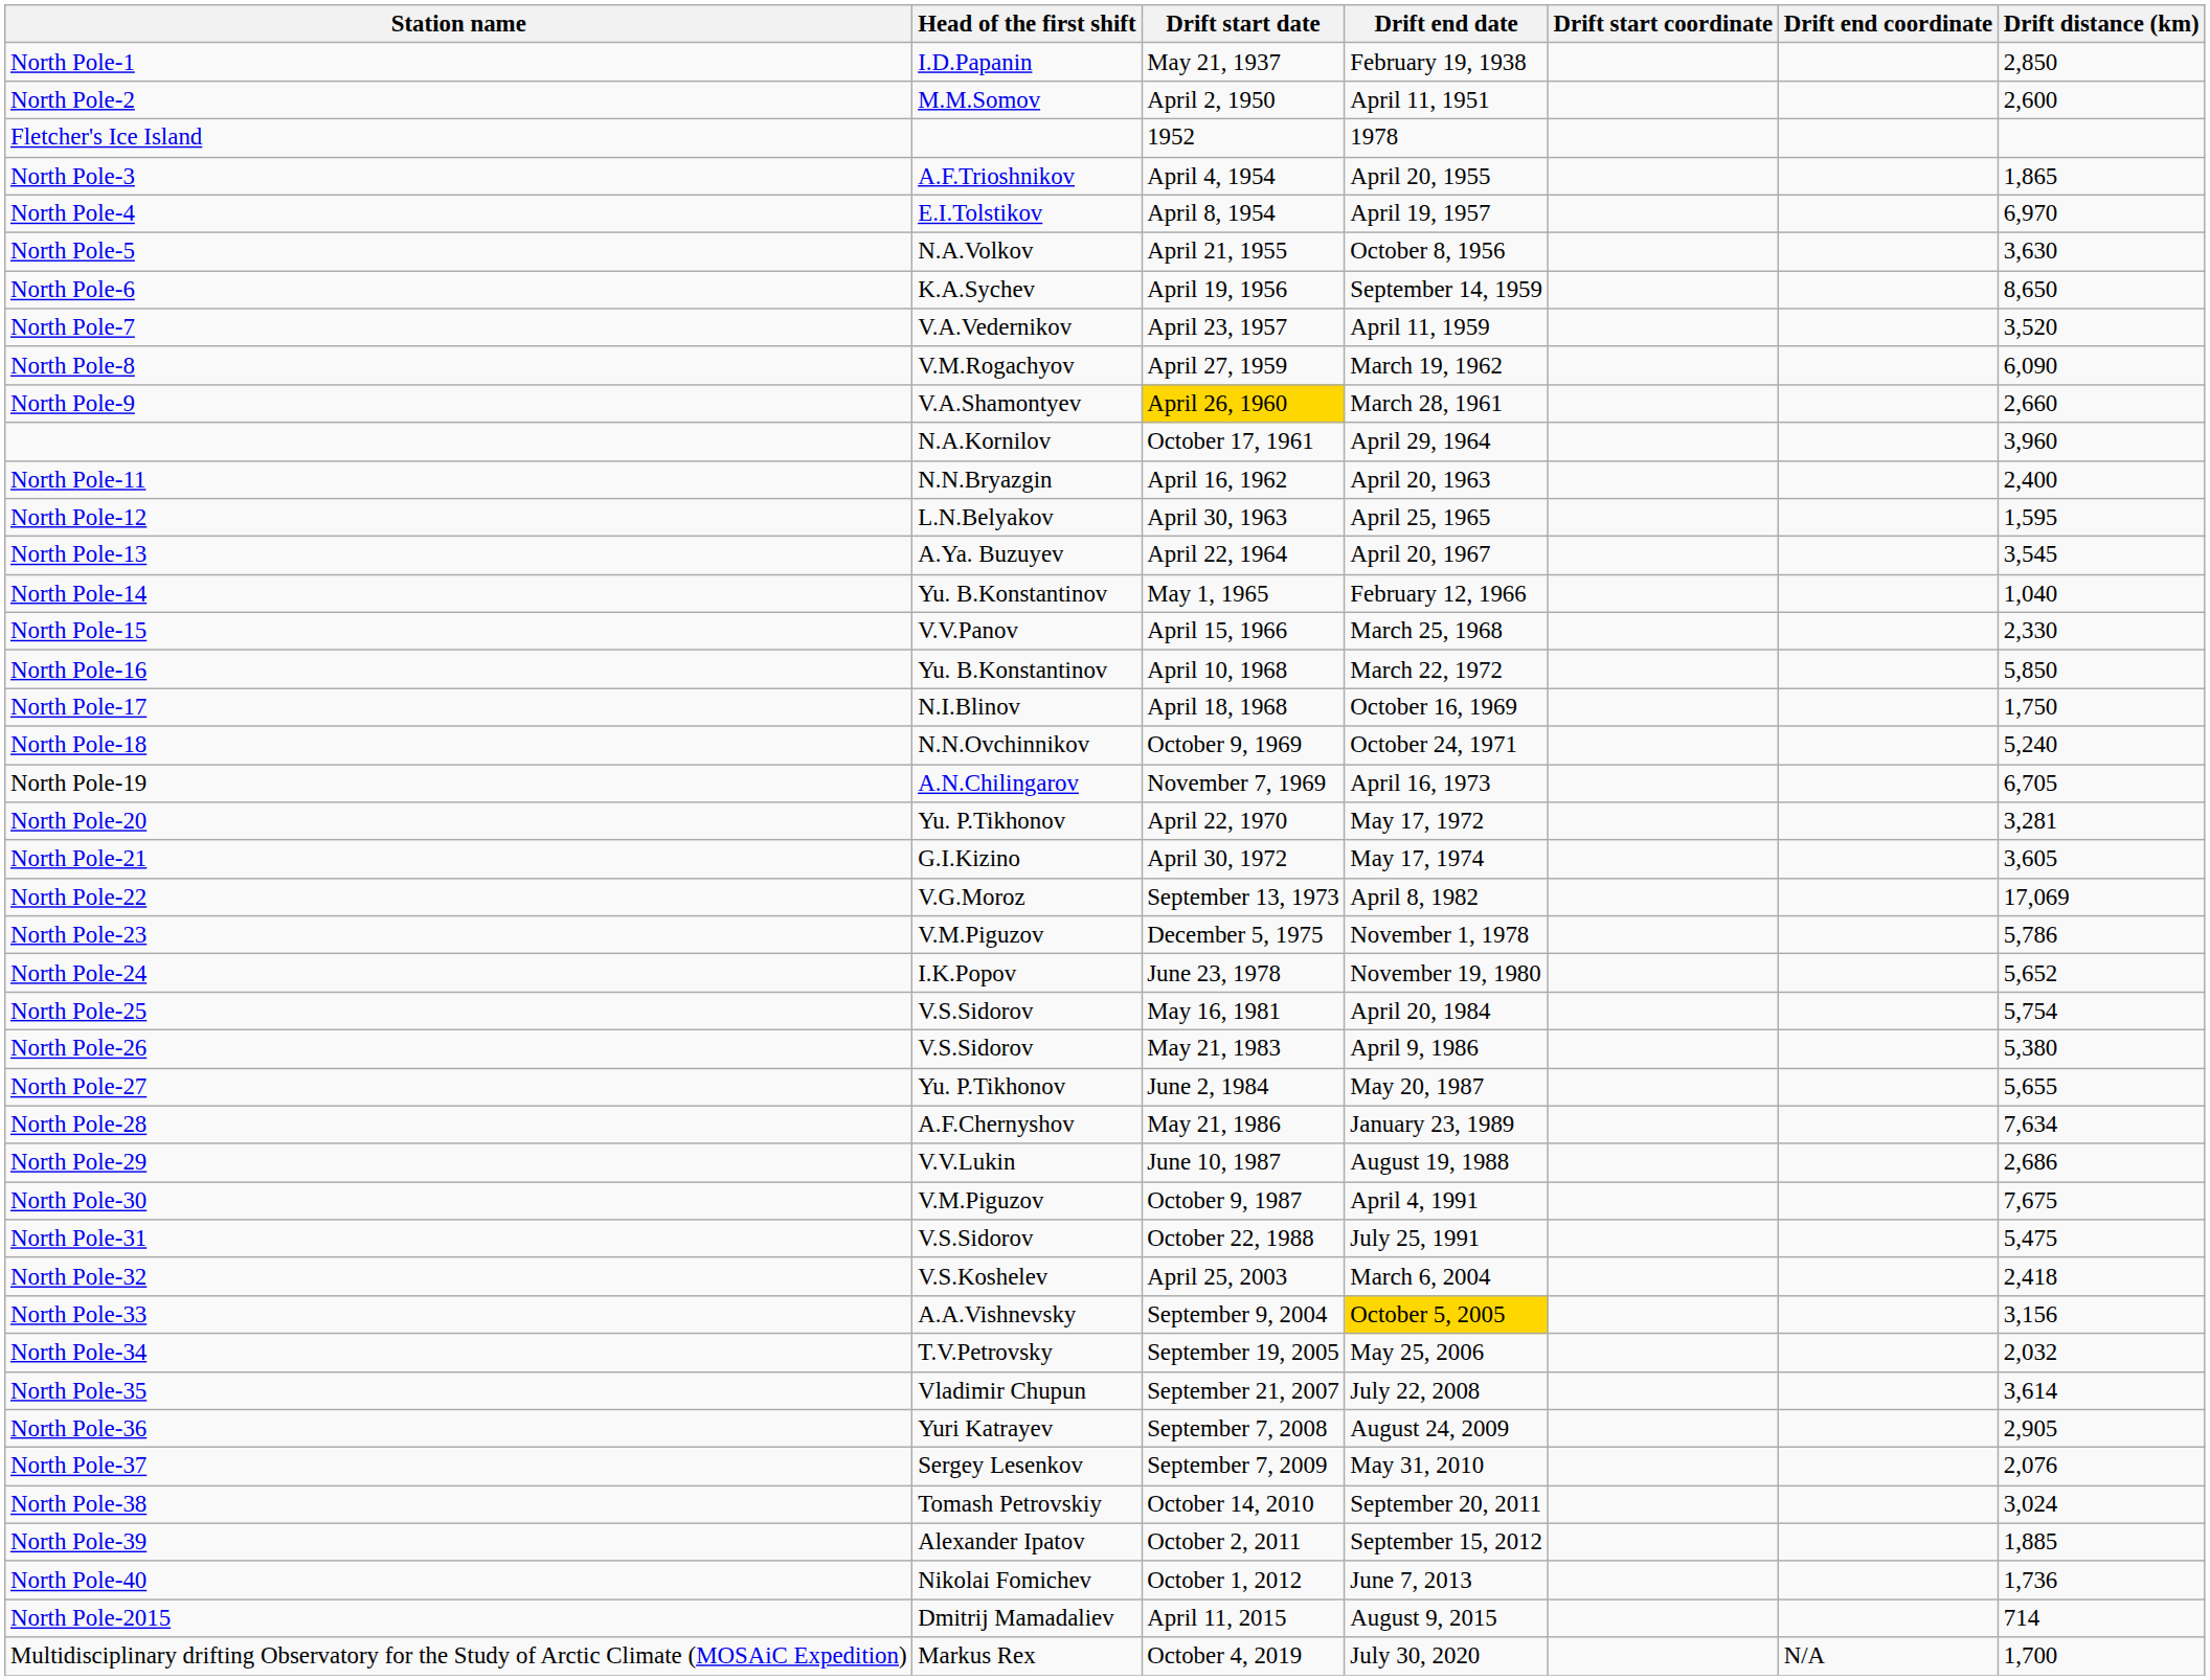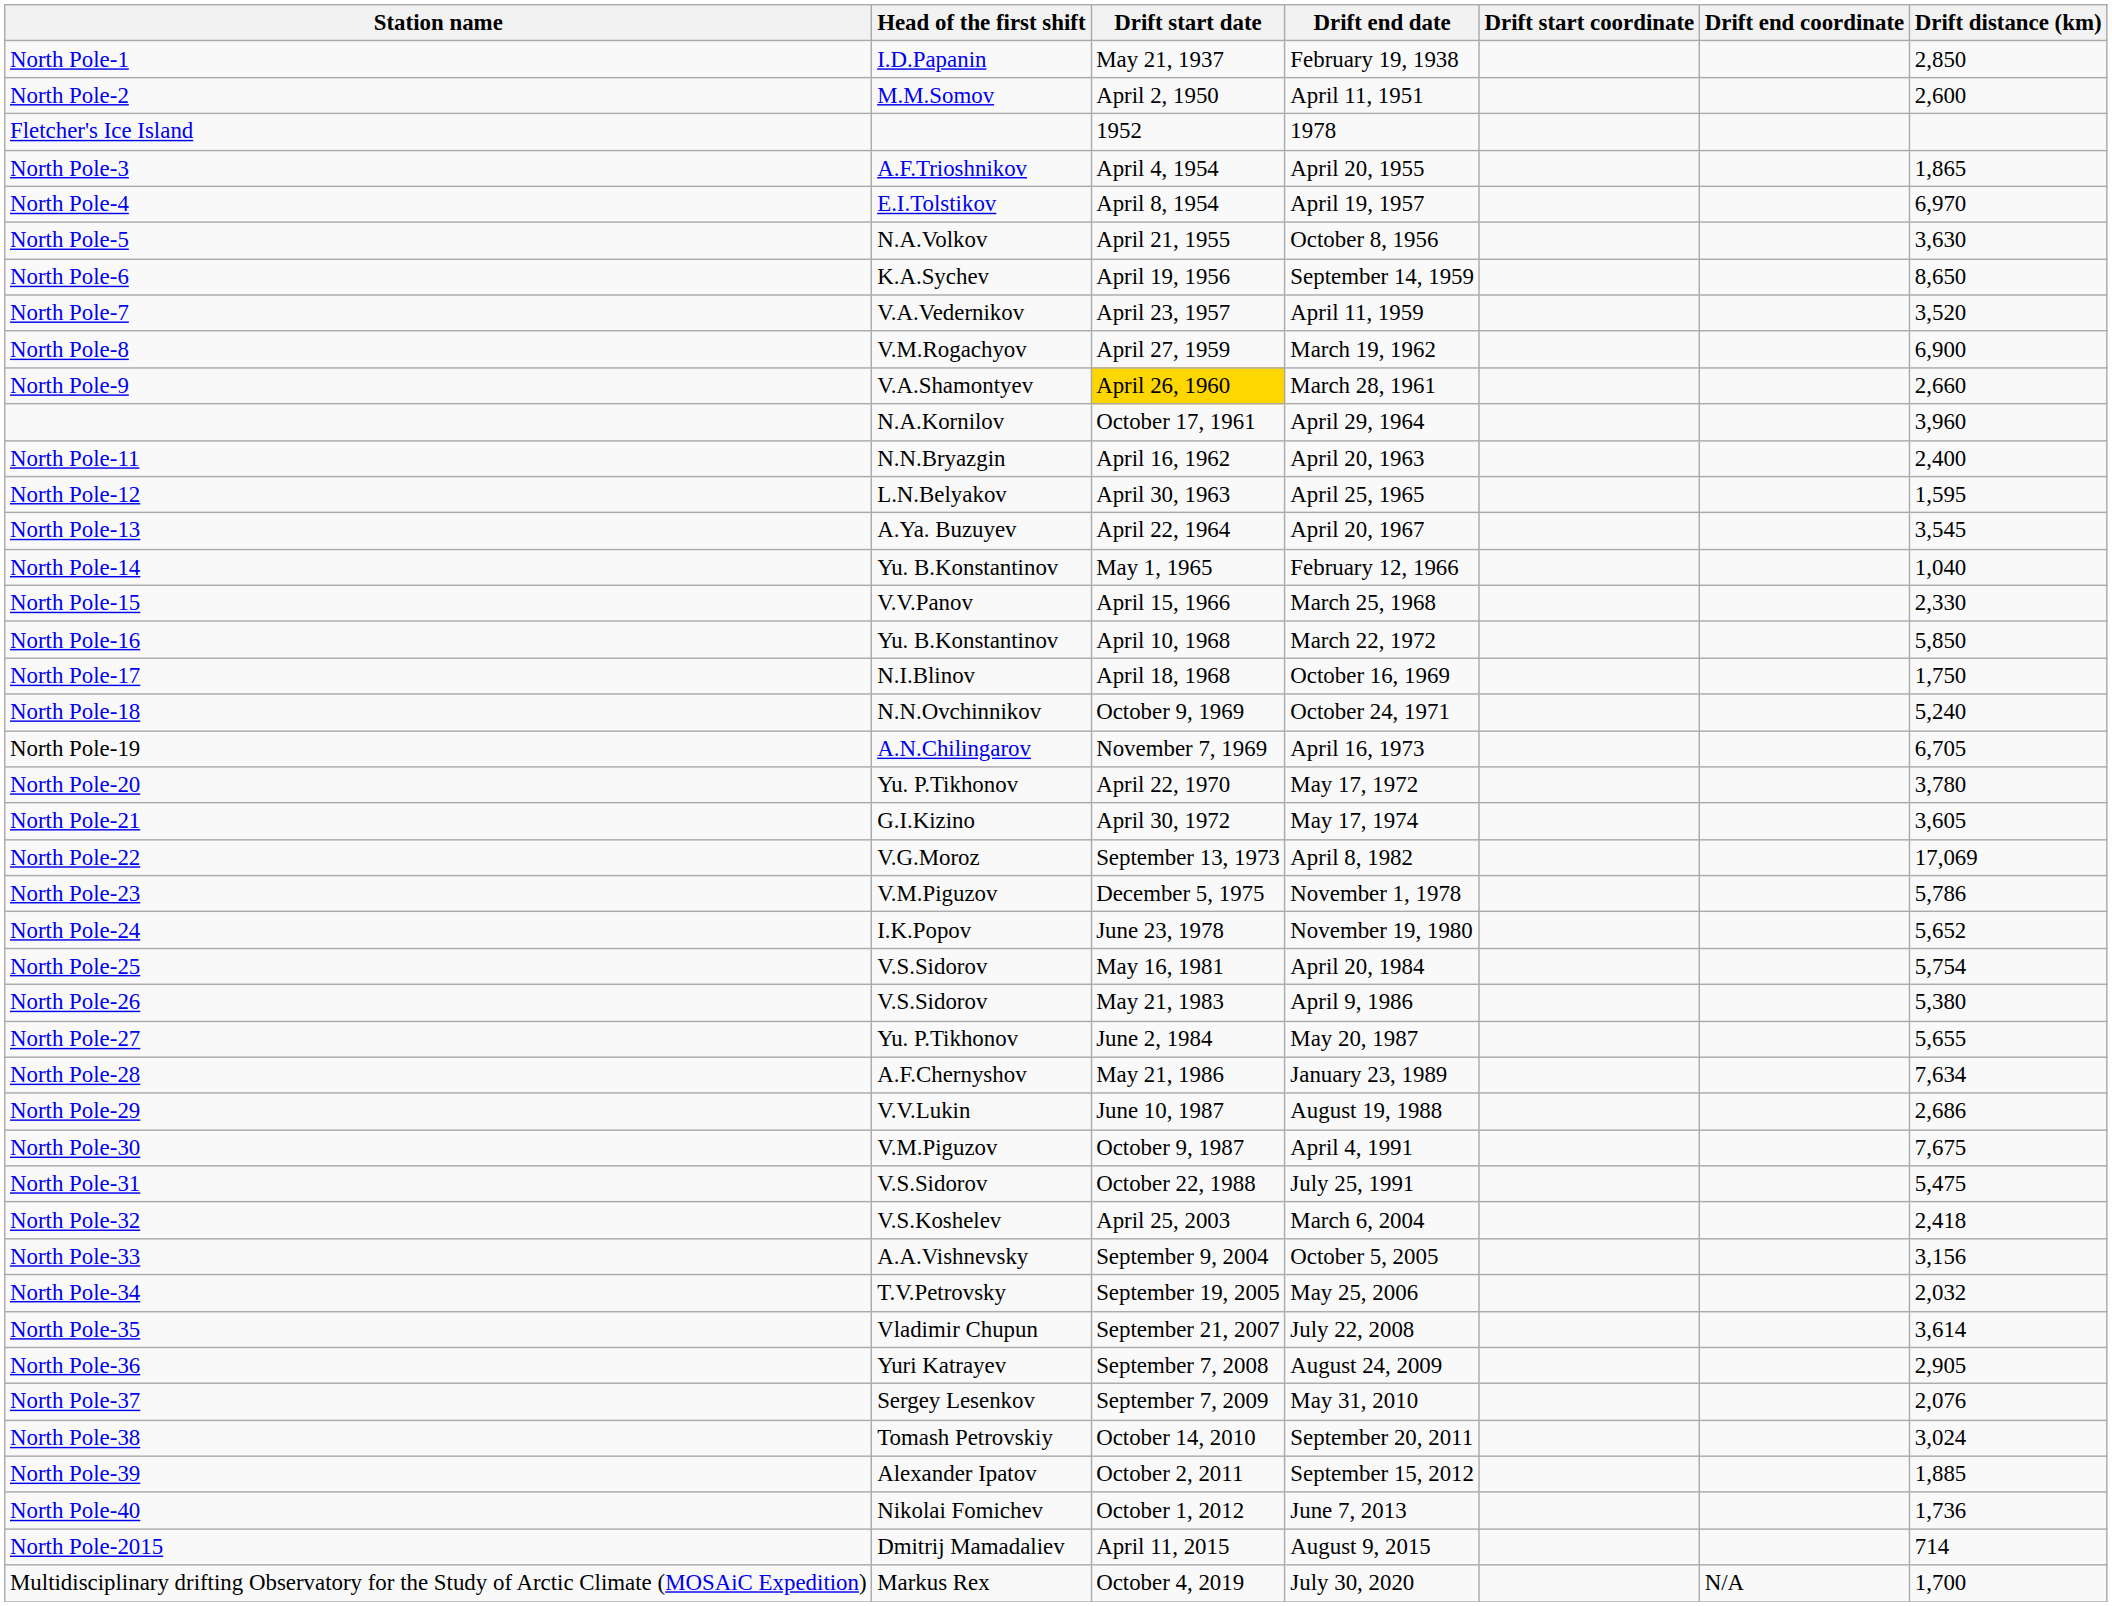North Pole-8 | Drift distance (km): 6,090 -> 6,900
North Pole-20 | Drift distance (km): 3,281 -> 3,780
North Pole-33 | Drift end date: gold background -> no background
